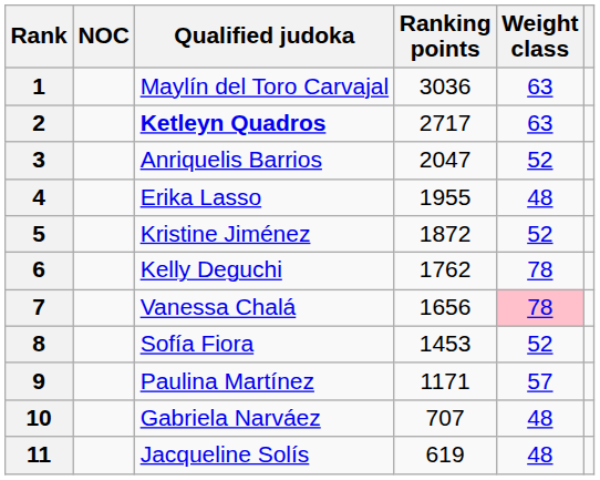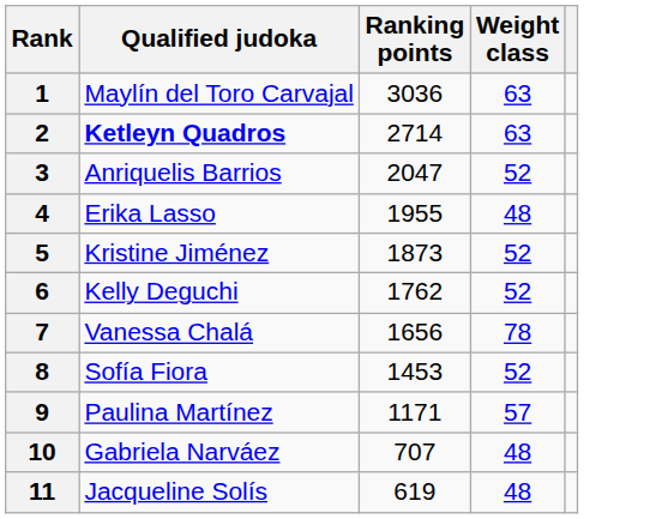- column: NOC
2 | Ranking points: 2717 -> 2714
5 | Ranking points: 1872 -> 1873
6 | Weight class: 78 -> 52
7 | Weight class: pink background -> no background
